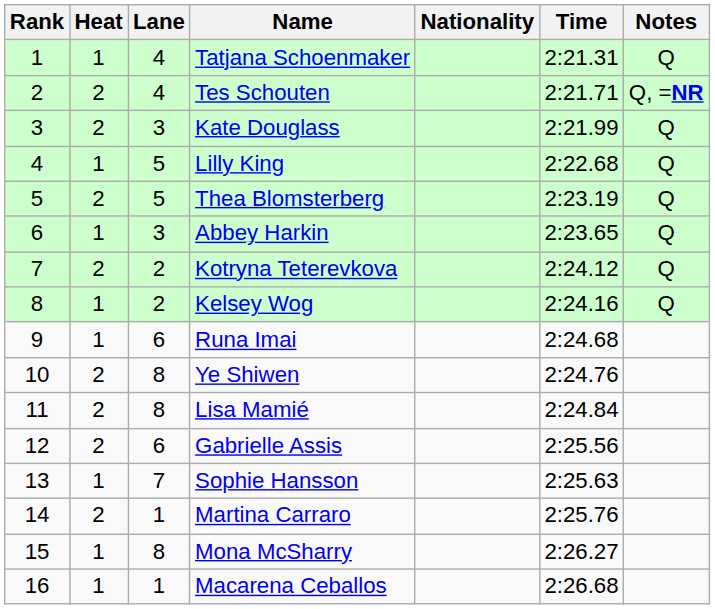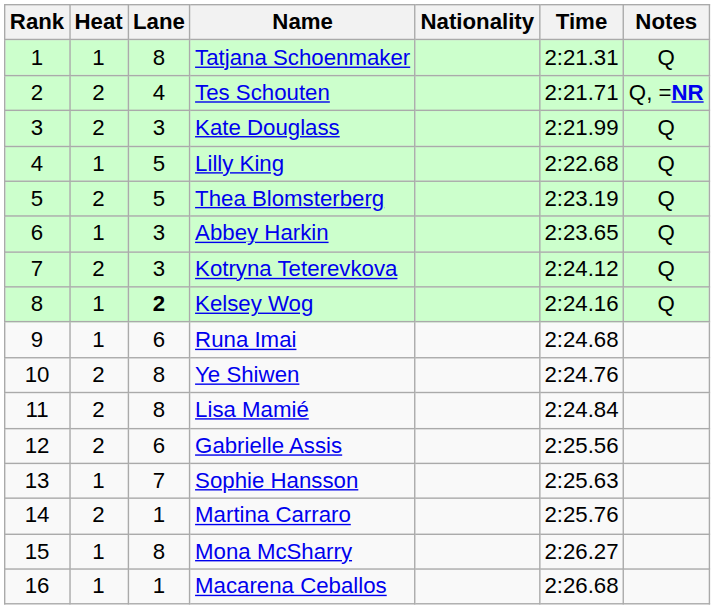Tatjana Schoenmaker | Lane: 4 -> 8
Kotryna Teterevkova | Lane: 2 -> 3
Kelsey Wog | Lane: normal -> bold
